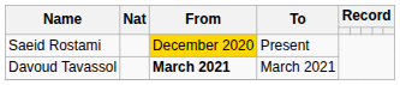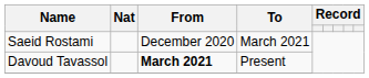Saeid Rostami | From: gold background -> no background
Saeid Rostami | To: Present -> March 2021
Davoud Tavassol | To: March 2021 -> Present
